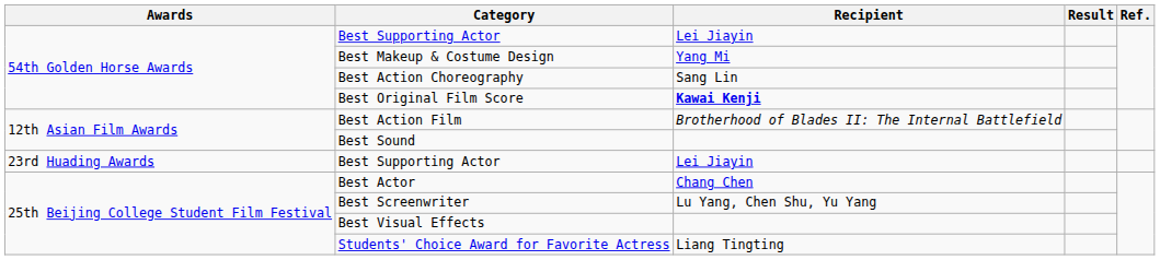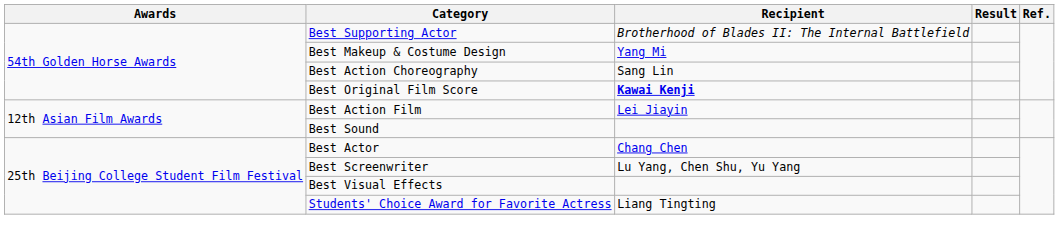54th Golden Horse Awards / Best Supporting Actor | Recipient: Lei Jiayin -> Brotherhood of Blades II: The Internal Battlefield
Best Action Film | Recipient: Brotherhood of Blades II: The Internal Battlefield -> Lei Jiayin
- row: 23rd Huading Awards | Best Supporting Actor | Lei Jiayin
